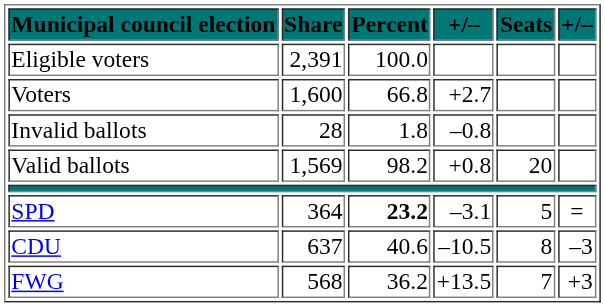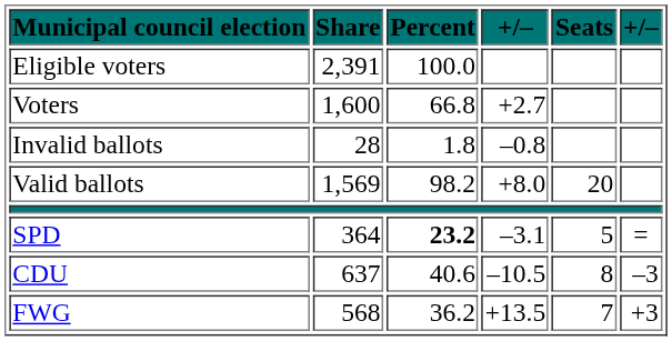Valid ballots | column 4: +0.8 -> +8.0
